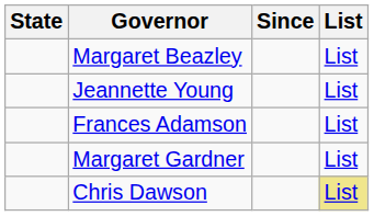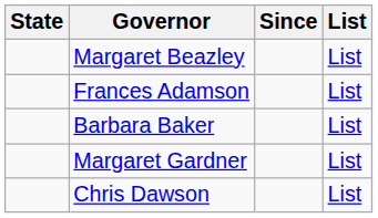- row: Jeannette Young | List
+ row: Barbara Baker | List
Chris Dawson | List: khaki background -> no background
